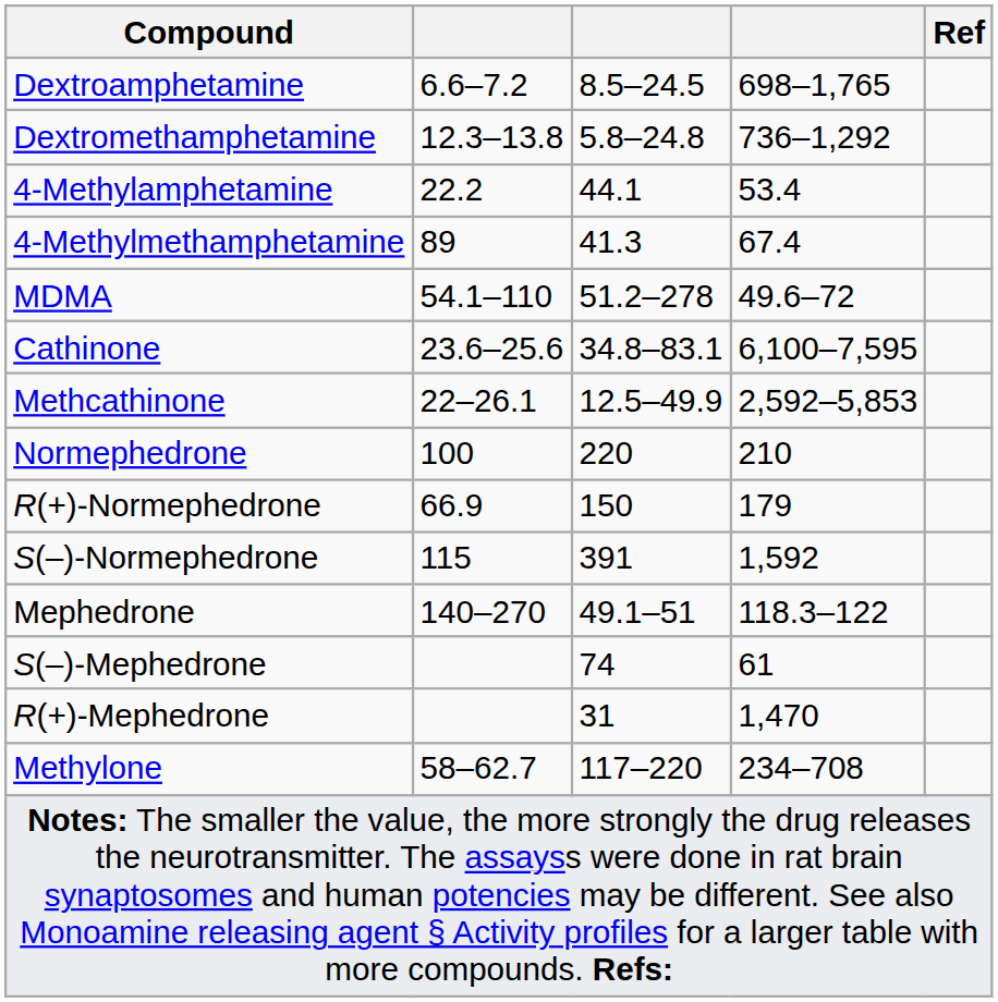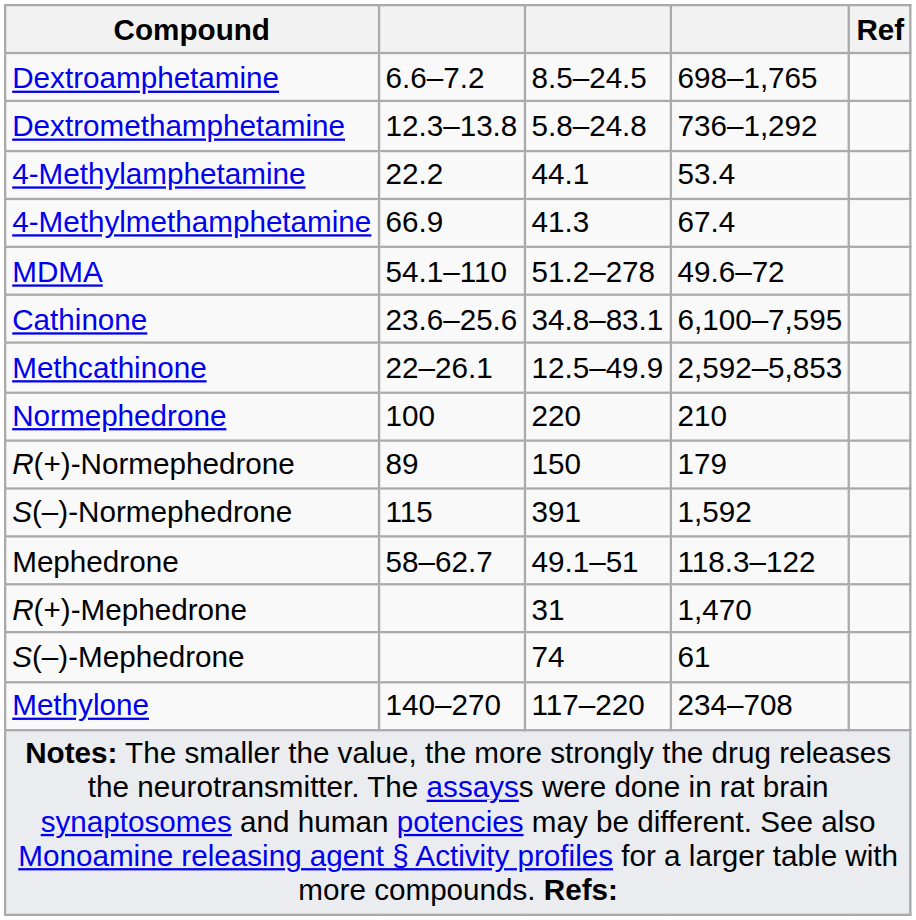4-Methylmethamphetamine | column 2: 89 -> 66.9
R(+)-Normephedrone | column 2: 66.9 -> 89
Mephedrone | column 2: 140–270 -> 58–62.7
rows swapped: S(–)-Mephedrone <-> R(+)-Mephedrone
Methylone | column 2: 58–62.7 -> 140–270
